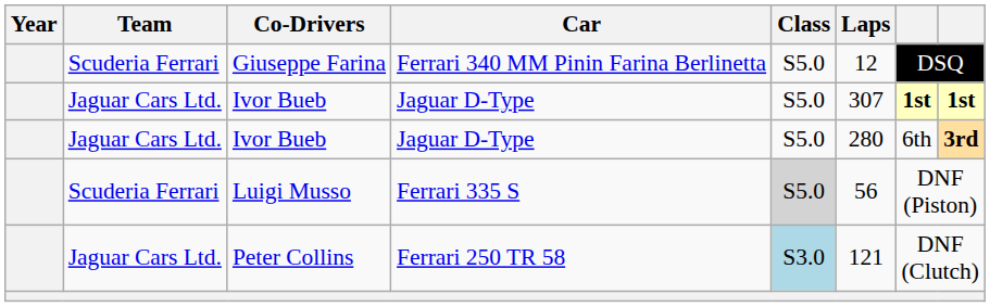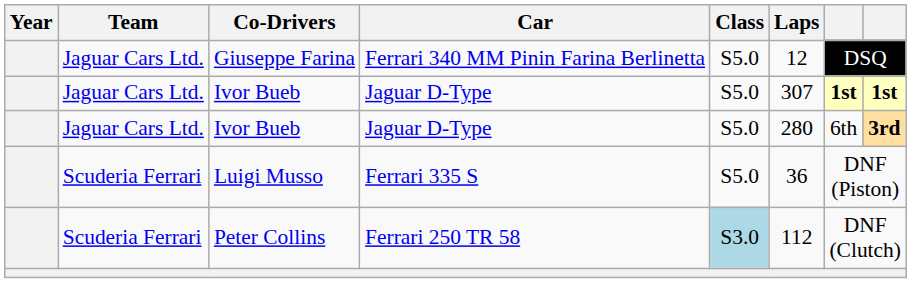Giuseppe Farina | Team: Scuderia Ferrari -> Jaguar Cars Ltd.
Luigi Musso | Class: lightgrey background -> no background
Luigi Musso | Laps: 56 -> 36
Peter Collins | Team: Jaguar Cars Ltd. -> Scuderia Ferrari
Peter Collins | Laps: 121 -> 112
